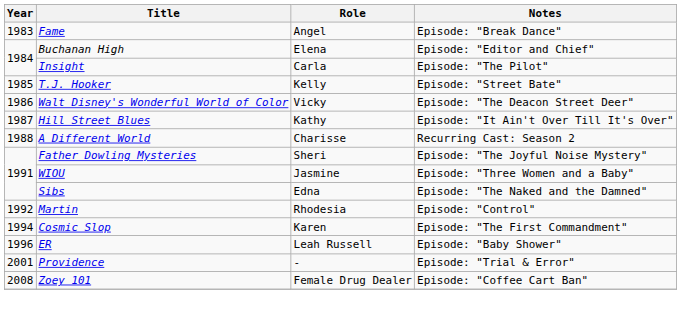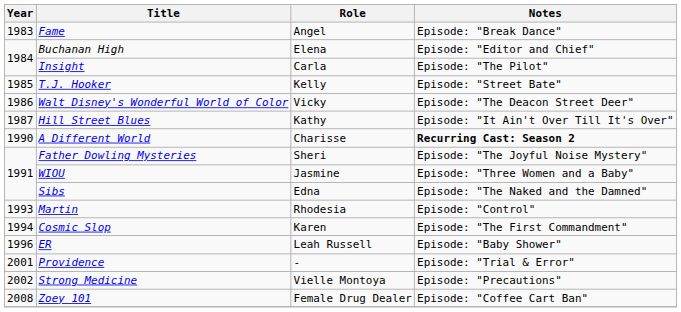A Different World | Year: 1988 -> 1990
A Different World | Notes: normal -> bold
Martin | Year: 1992 -> 1993
+ row: 2002 | Strong Medicine | Vielle Montoya | Episode: "Precautions"
